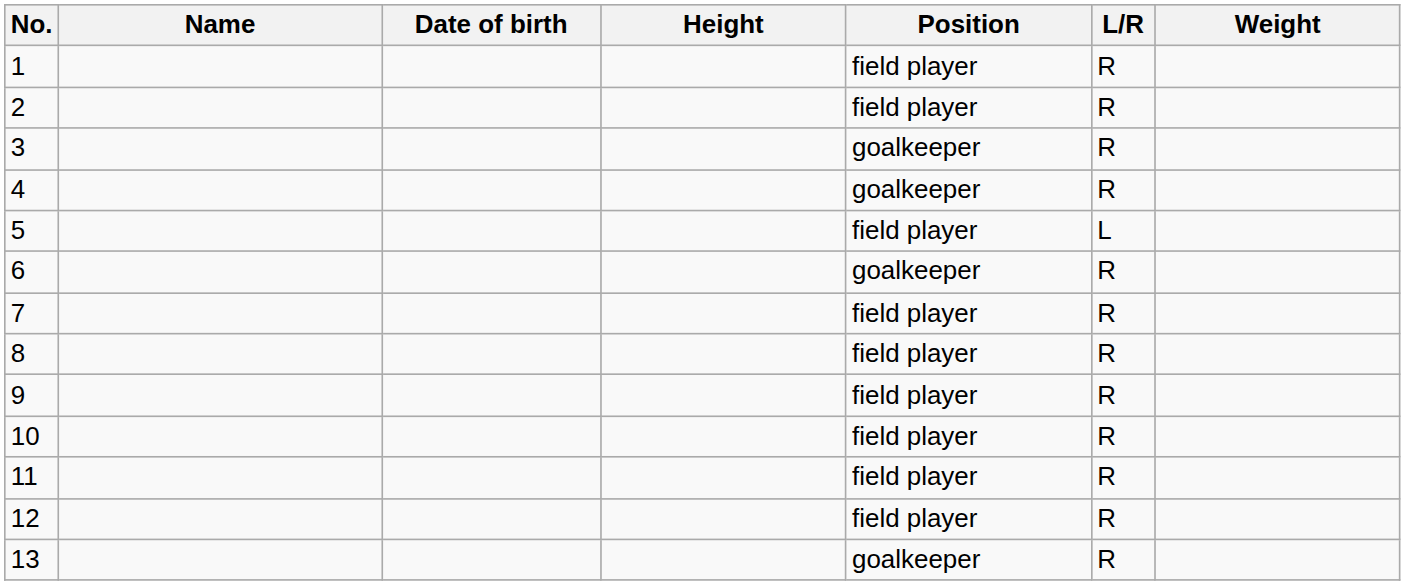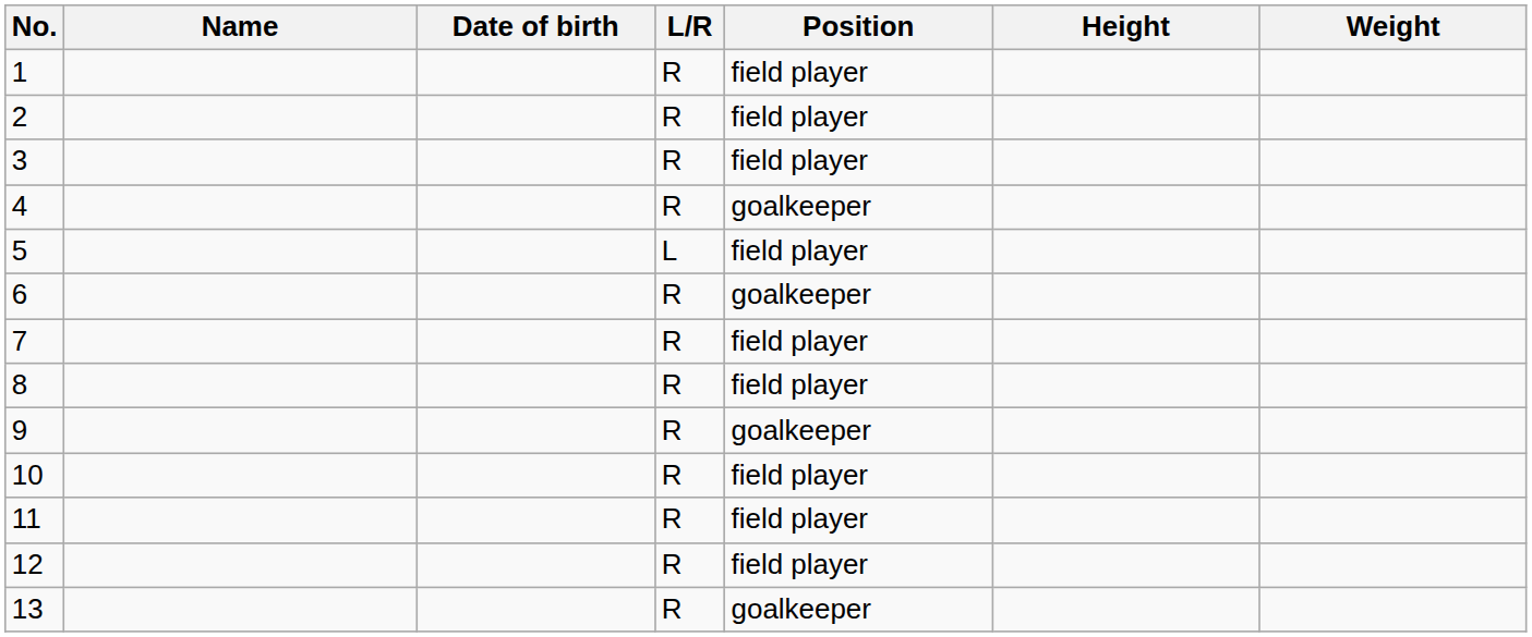columns swapped: L/R <-> Height
3 | Position: goalkeeper -> field player
9 | Position: field player -> goalkeeper
